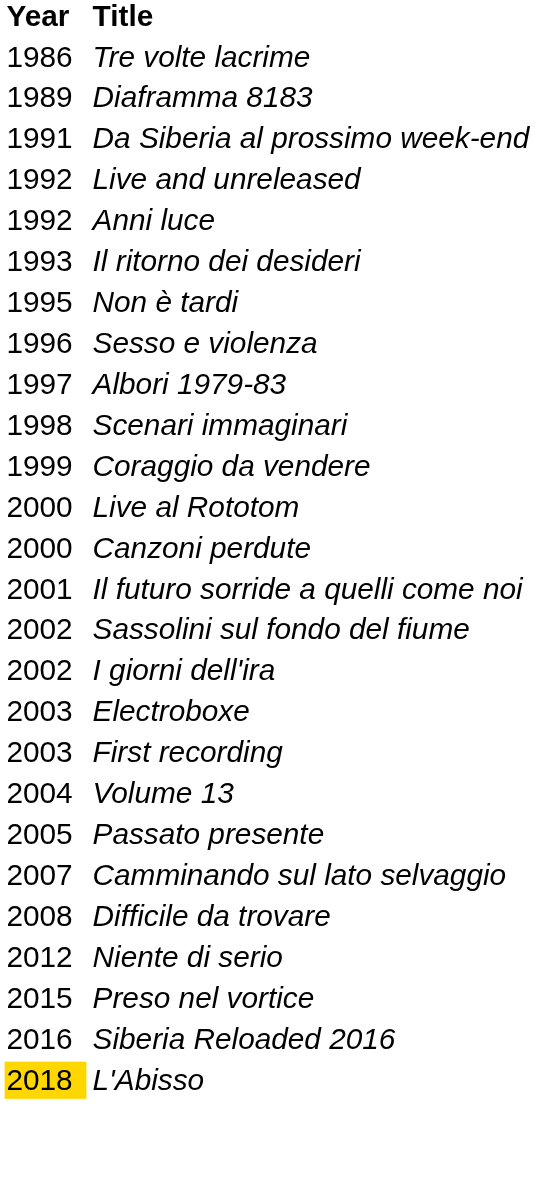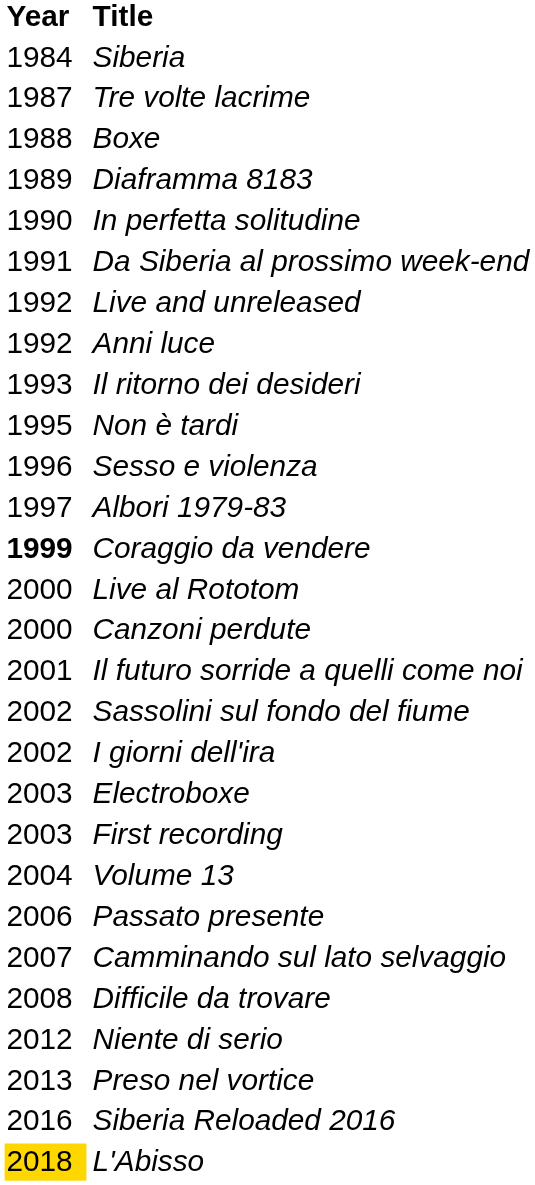+ row: 1984 | Siberia
Tre volte lacrime | Year: 1986 -> 1987
+ row: 1988 | Boxe
+ row: 1990 | In perfetta solitudine
- row: 1998 | Scenari immaginari
Coraggio da vendere | Year: normal -> bold
Passato presente | Year: 2005 -> 2006
Preso nel vortice | Year: 2015 -> 2013
